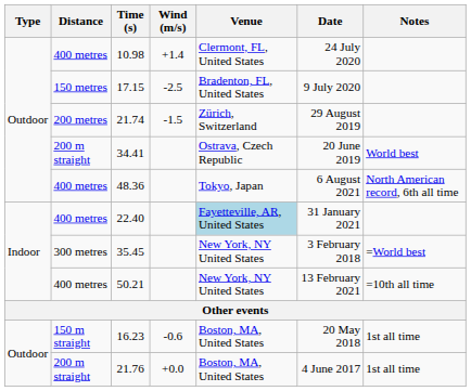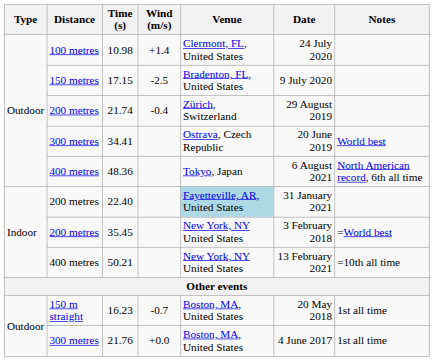10.98 | Distance: 400 metres -> 100 metres
21.74 | Wind (m/s): -1.5 -> -0.4
34.41 | Distance: 200 m straight -> 300 metres
22.40 | Distance: 400 metres -> 200 metres
35.45 | Distance: 300 metres -> 200 metres
16.23 | Wind (m/s): -0.6 -> -0.7
21.76 | Distance: 200 m straight -> 300 metres
